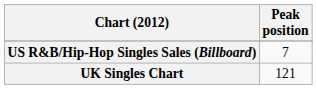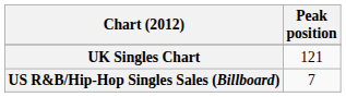rows swapped: US R&B/Hip-Hop Singles Sales (Billboard) <-> UK Singles Chart
